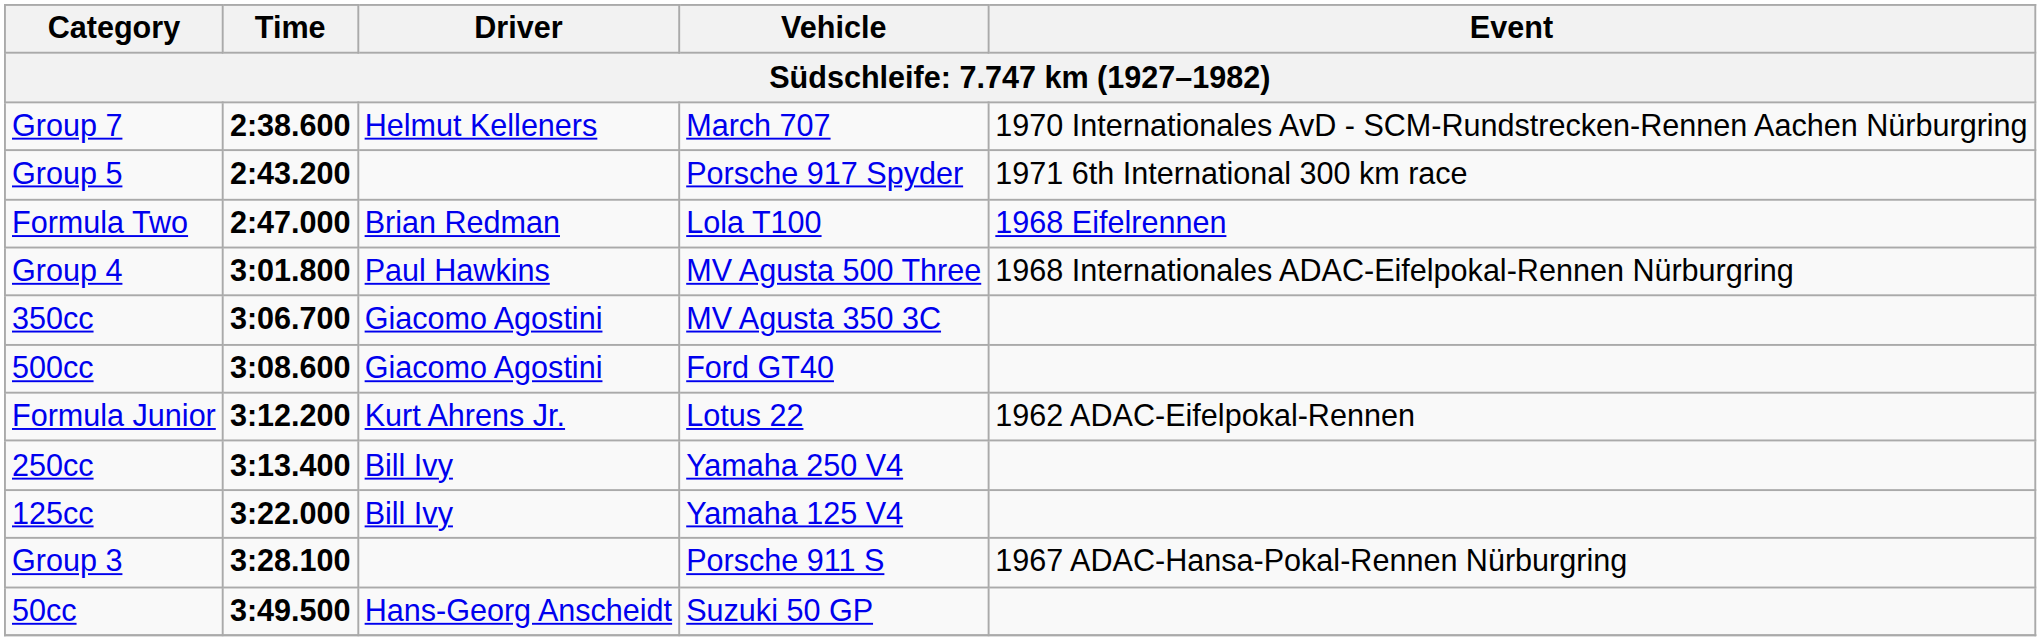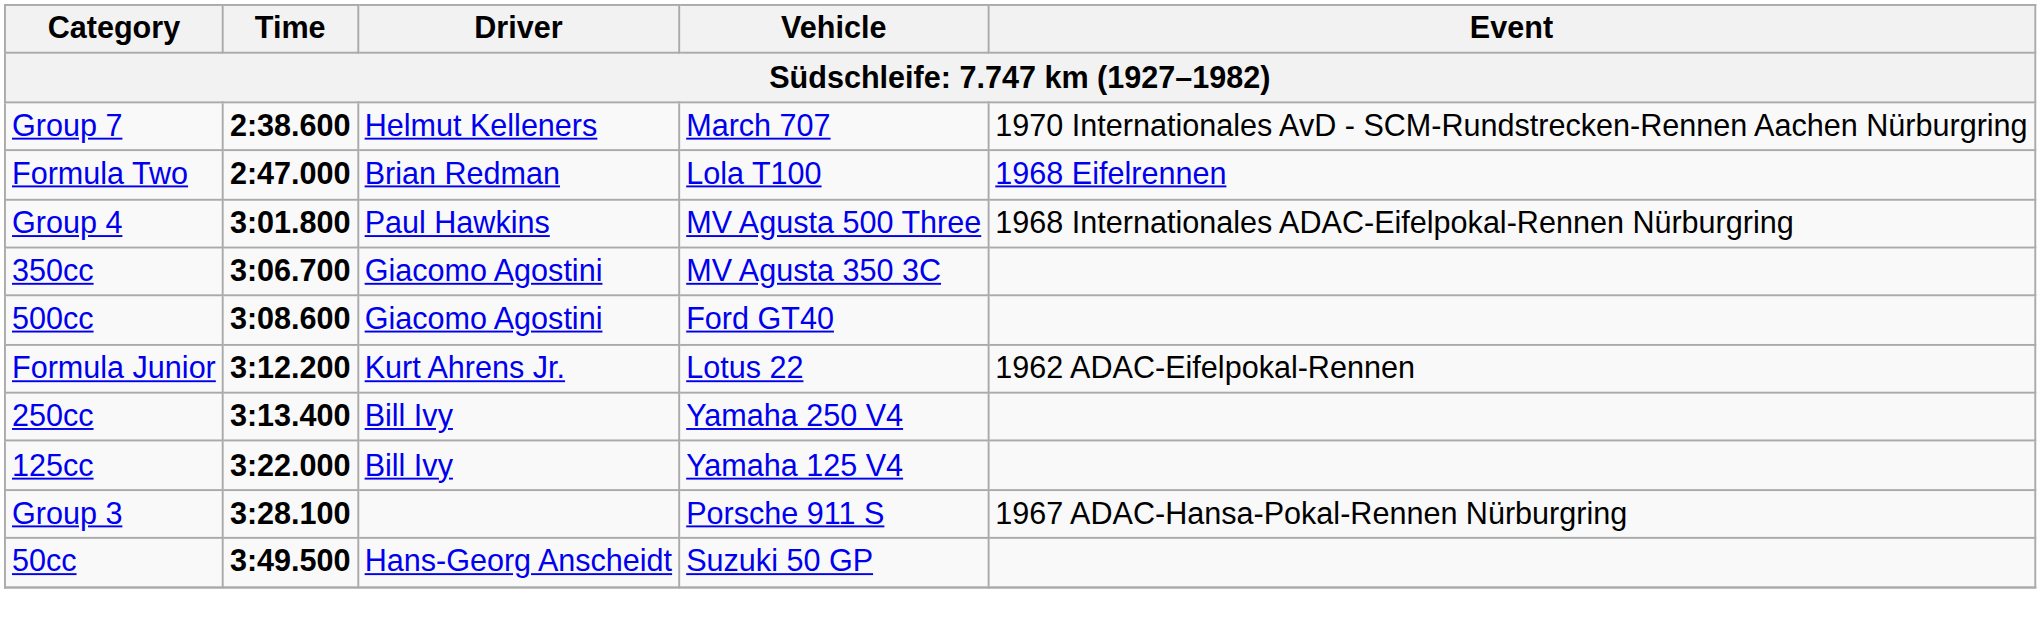- row: Group 5 | 2:43.200 | Porsche 917 Spyder | 1971 6th International 300 km race
